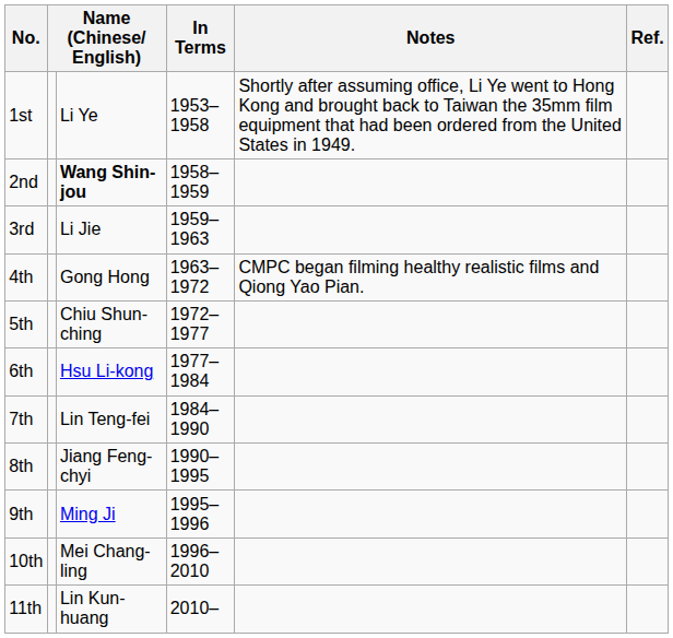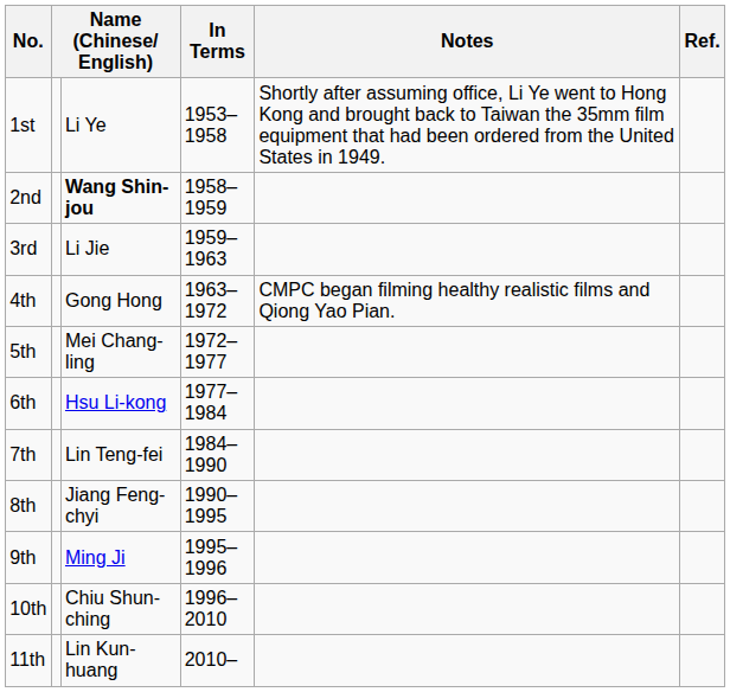5th | column 3: Chiu Shun-ching -> Mei Chang-ling
10th | column 3: Mei Chang-ling -> Chiu Shun-ching
